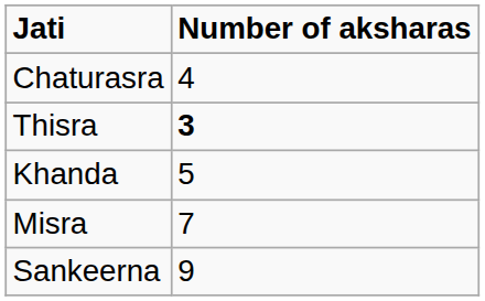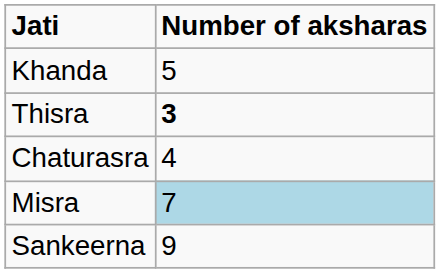rows swapped: Chaturasra <-> Khanda
Misra | Number of aksharas: no background -> lightblue background
